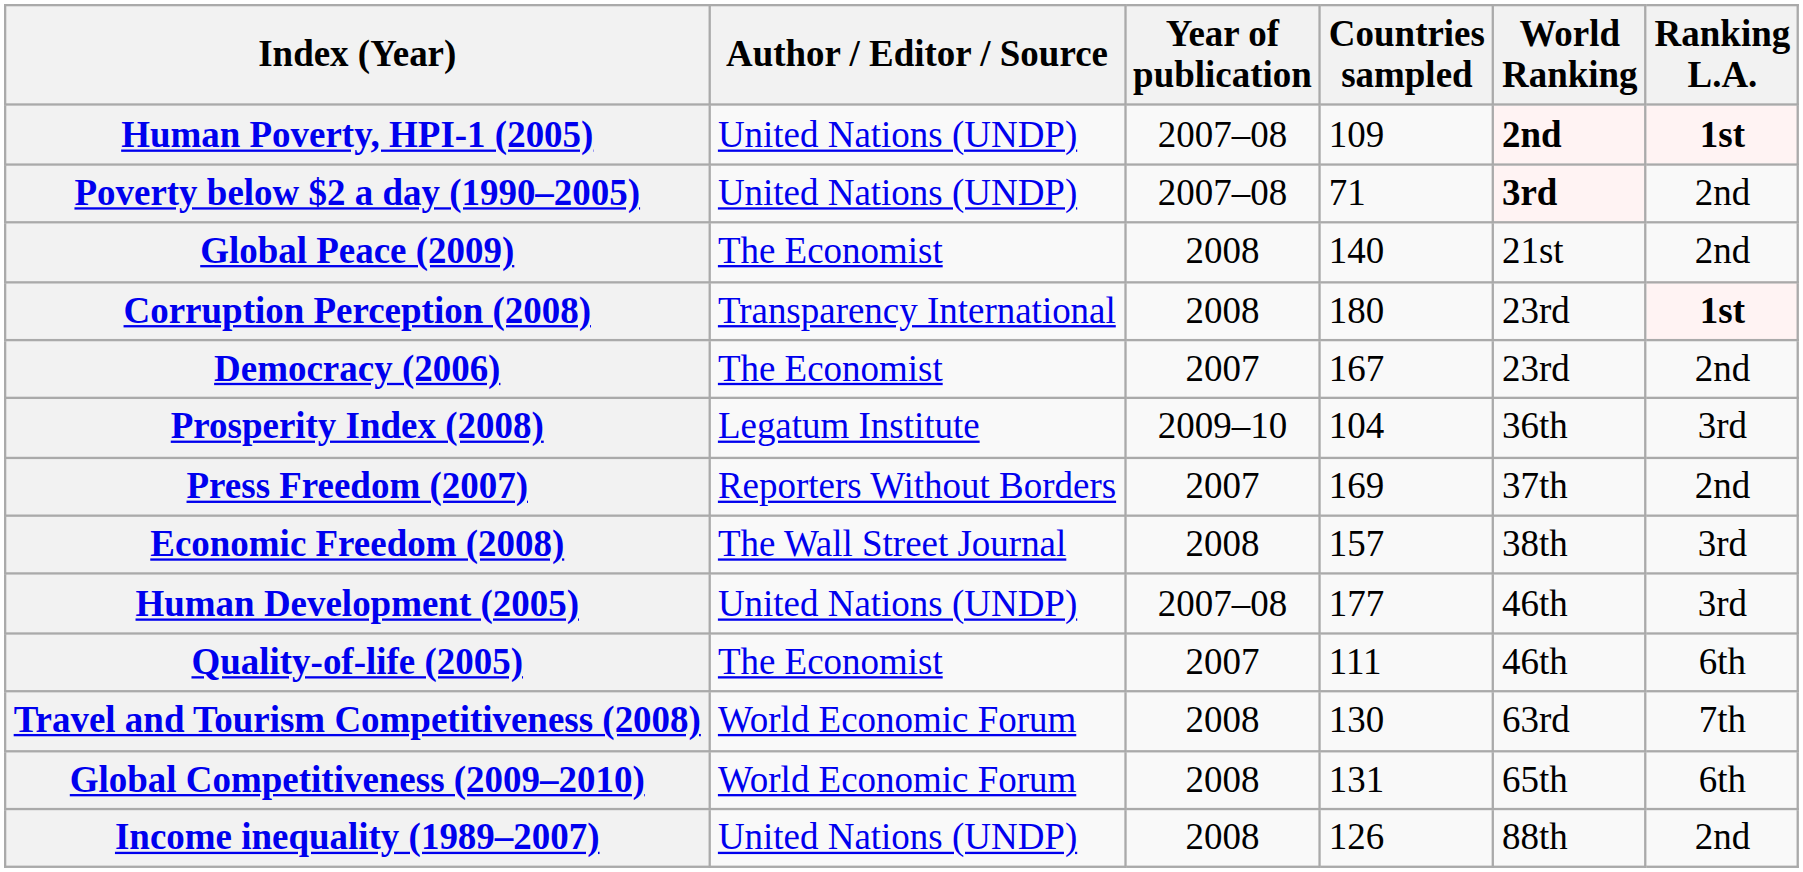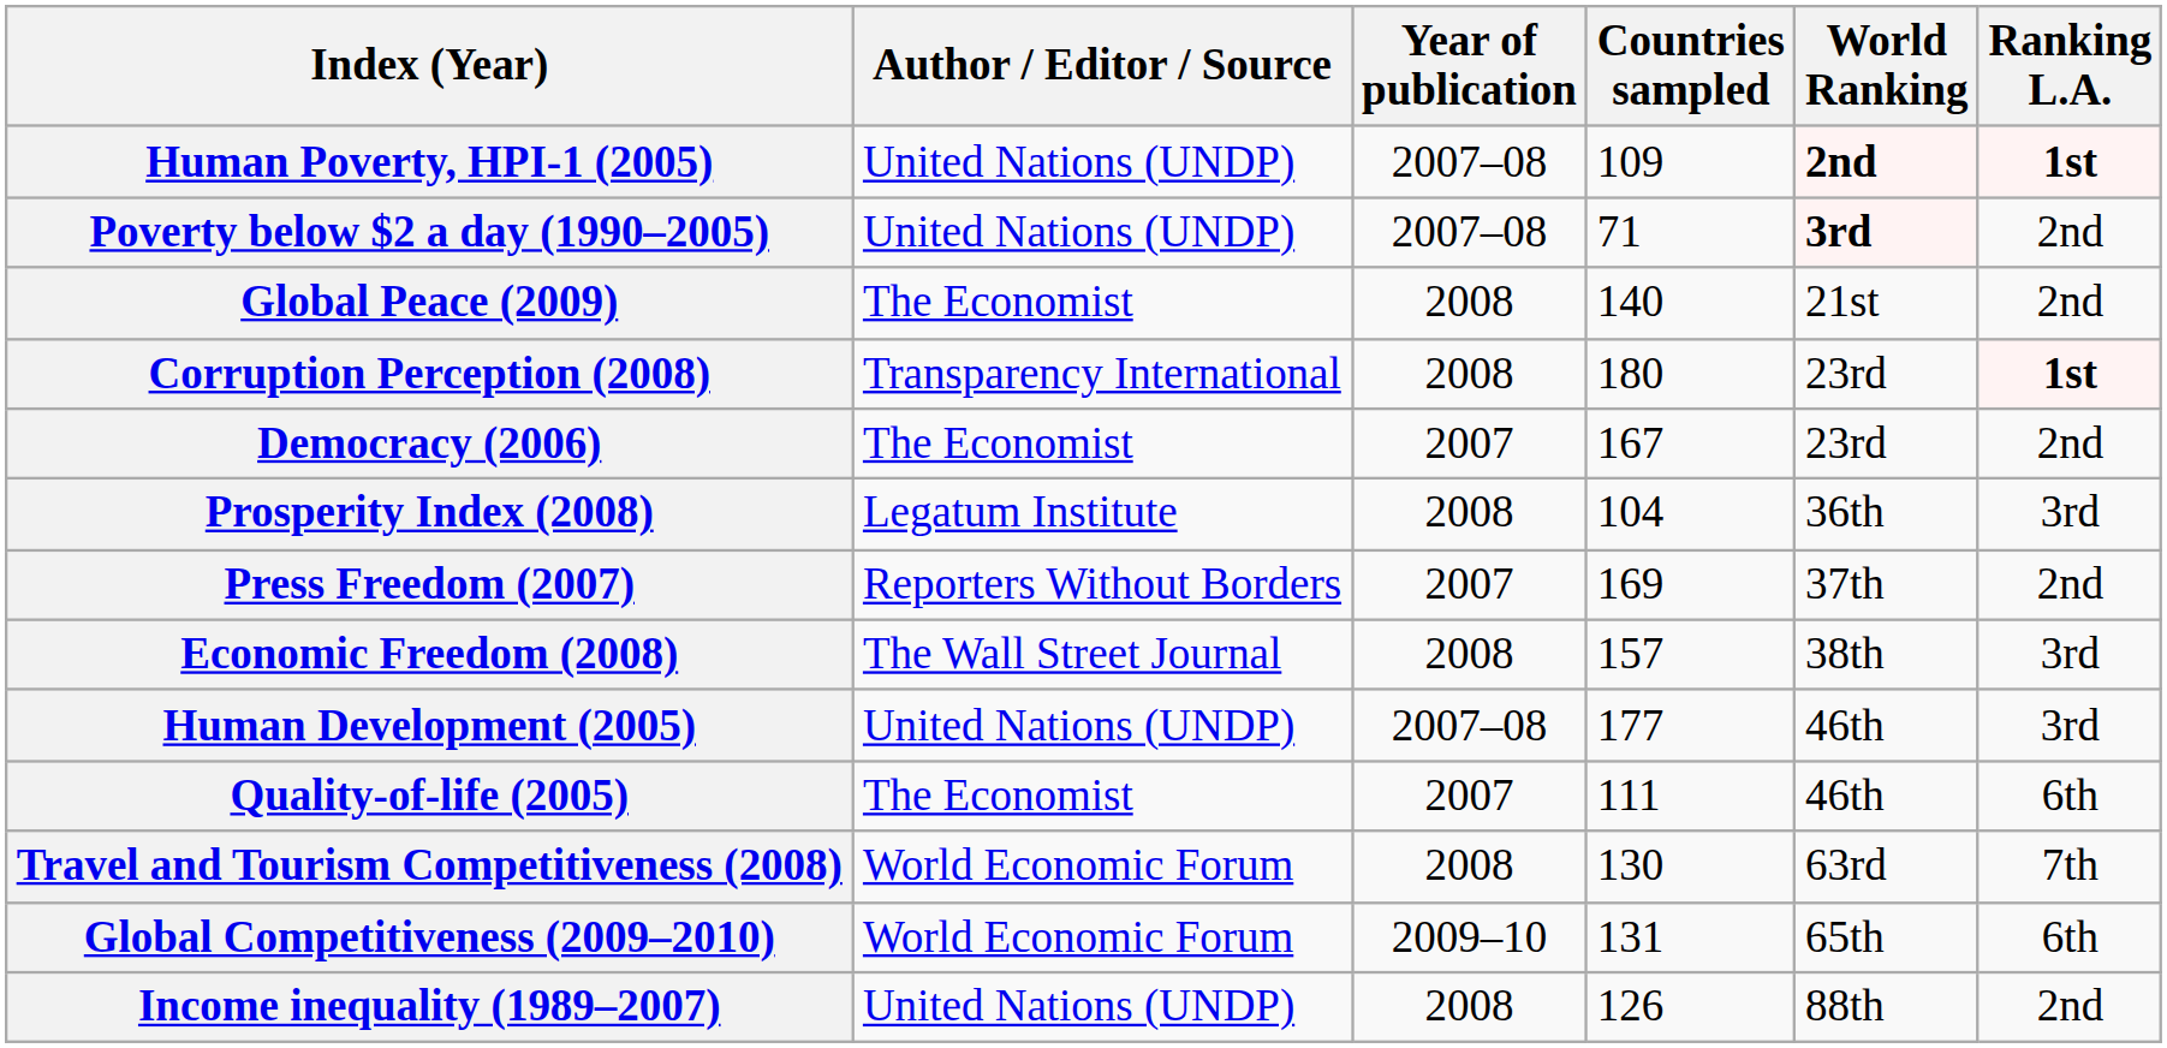Prosperity Index (2008) | Year of publication: 2009–10 -> 2008
Global Competitiveness (2009–2010) | Year of publication: 2008 -> 2009–10
